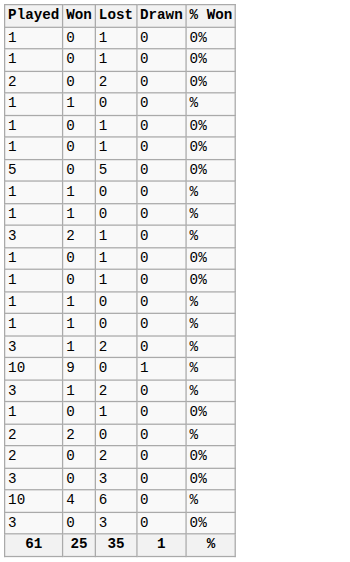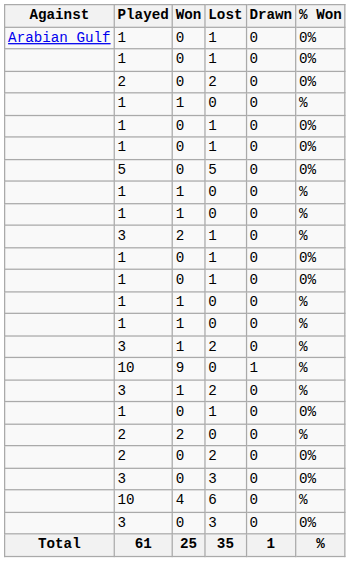+ column: Against | Arabian Gulf | Total
